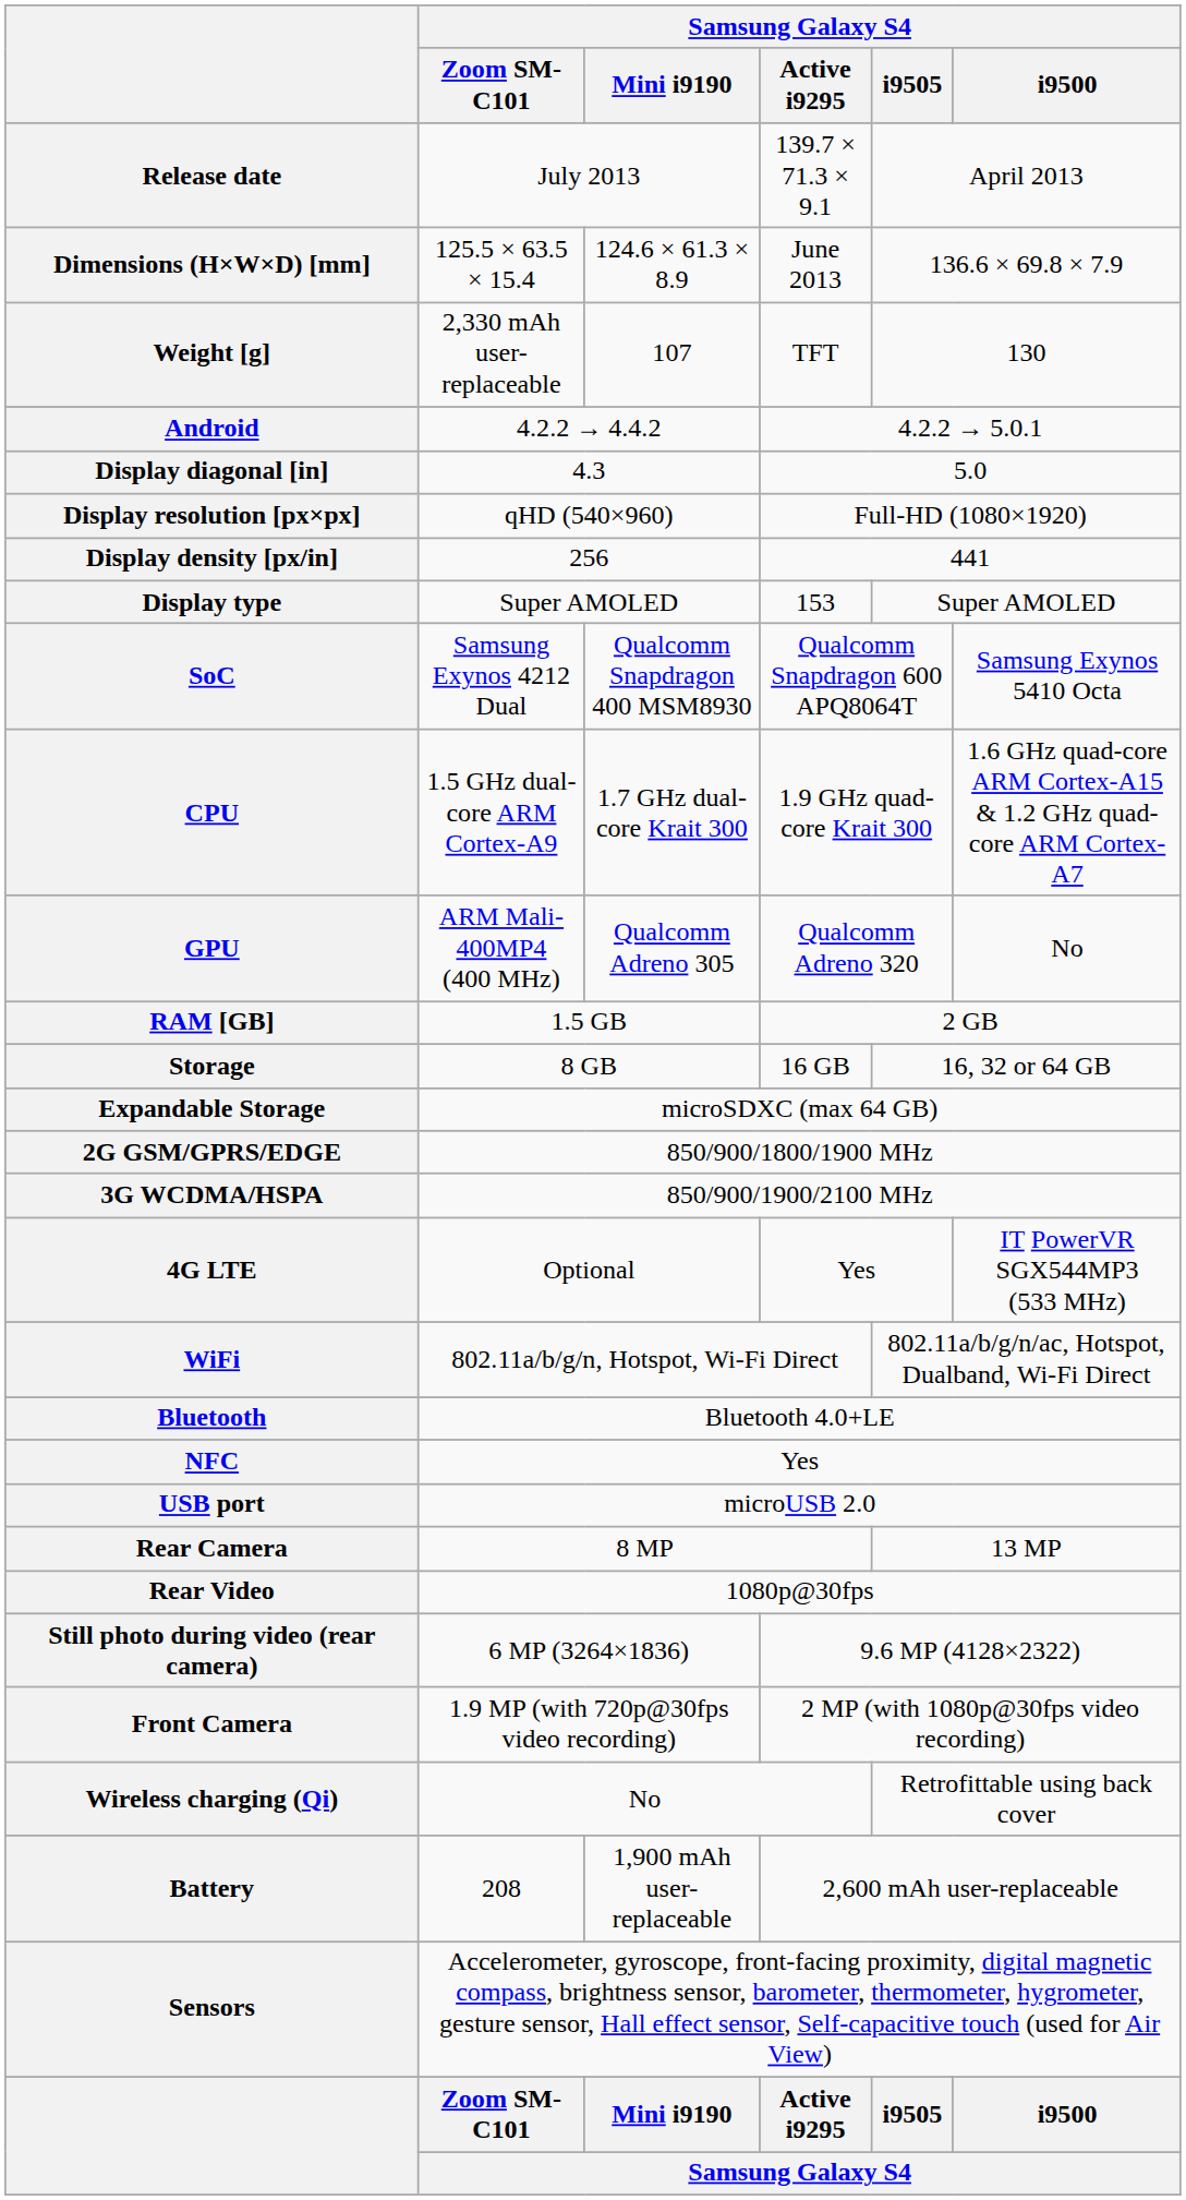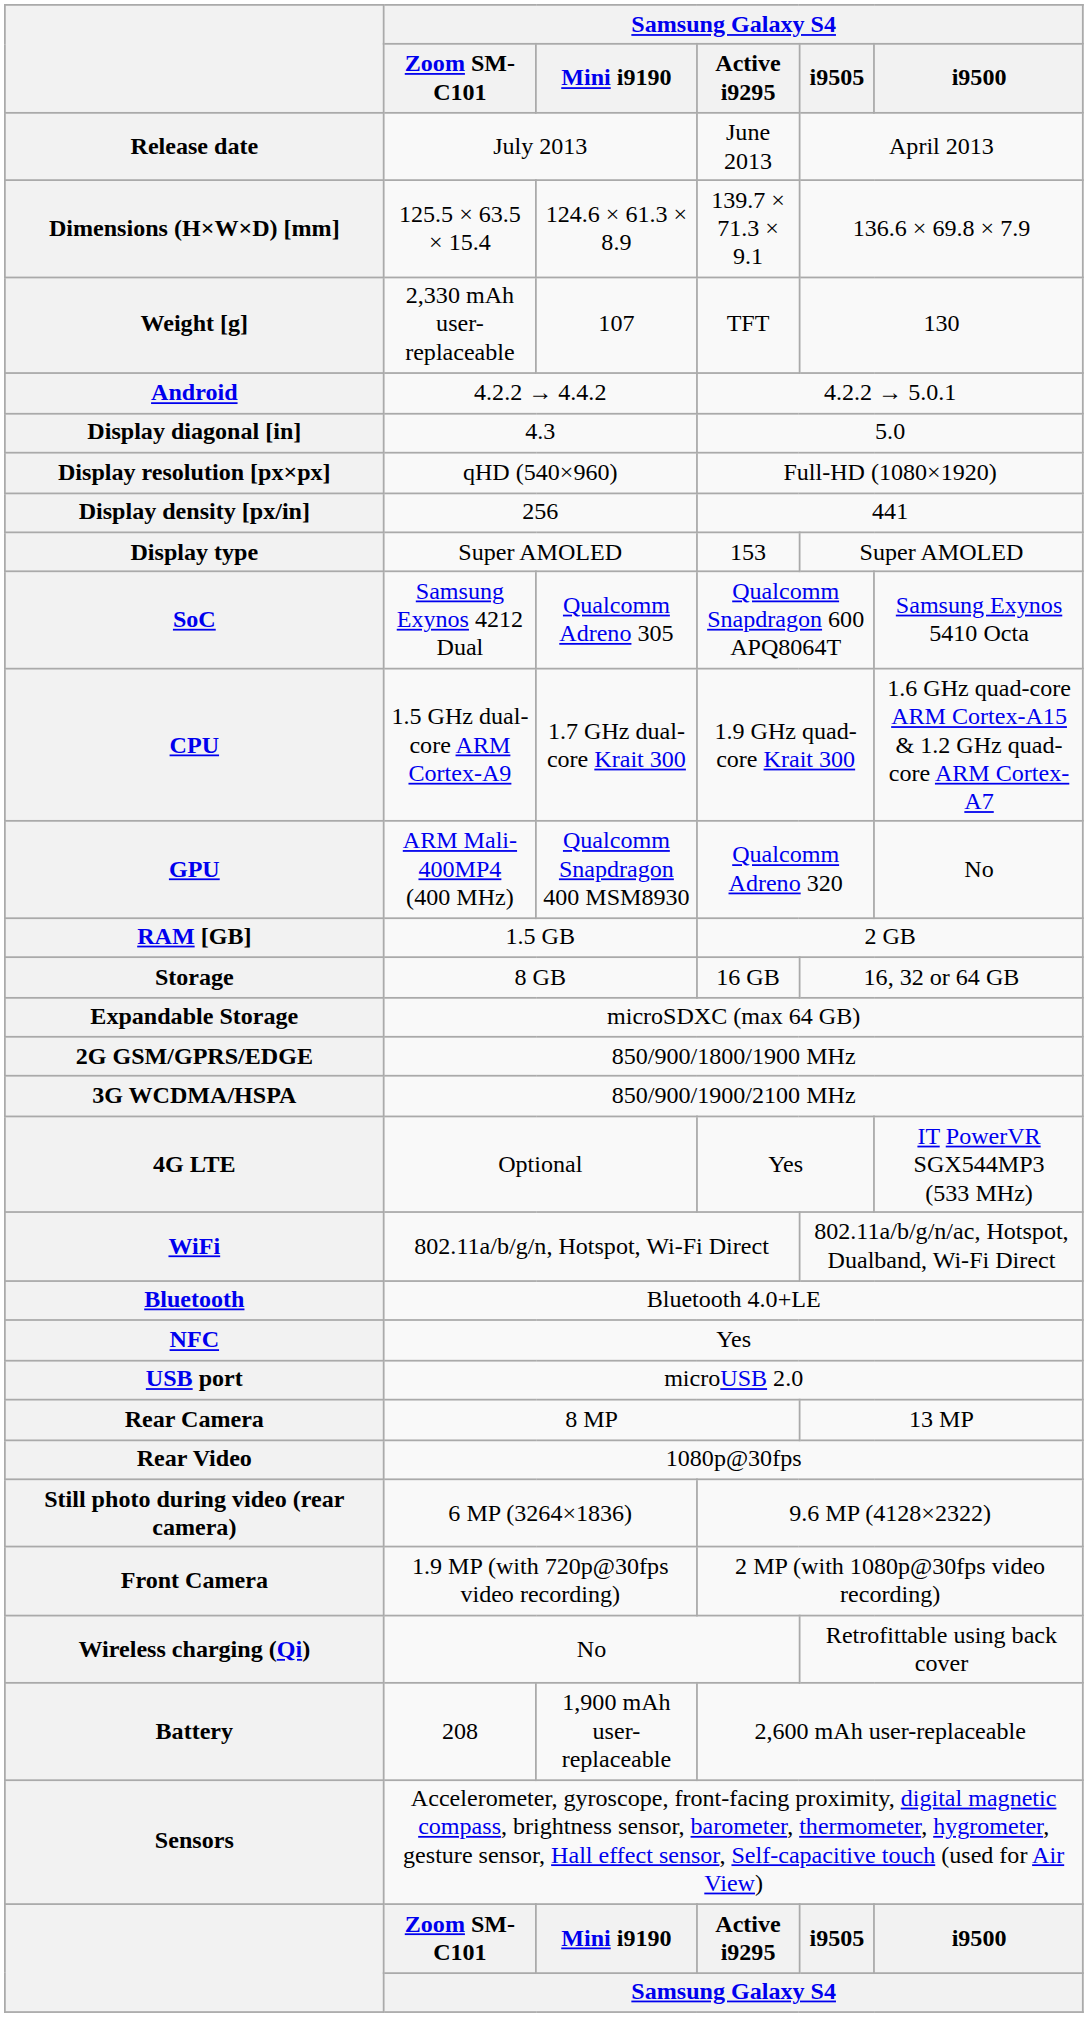Release date | Samsung Galaxy S4 / Active i9295: 139.7 × 71.3 × 9.1 -> June 2013
Dimensions (H×W×D) [mm] | Samsung Galaxy S4 / Active i9295: June 2013 -> 139.7 × 71.3 × 9.1
SoC | Samsung Galaxy S4 / Mini i9190: Qualcomm Snapdragon 400 MSM8930 -> Qualcomm Adreno 305
GPU | Samsung Galaxy S4 / Mini i9190: Qualcomm Adreno 305 -> Qualcomm Snapdragon 400 MSM8930
